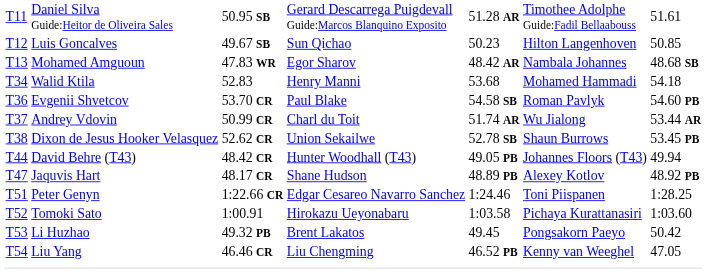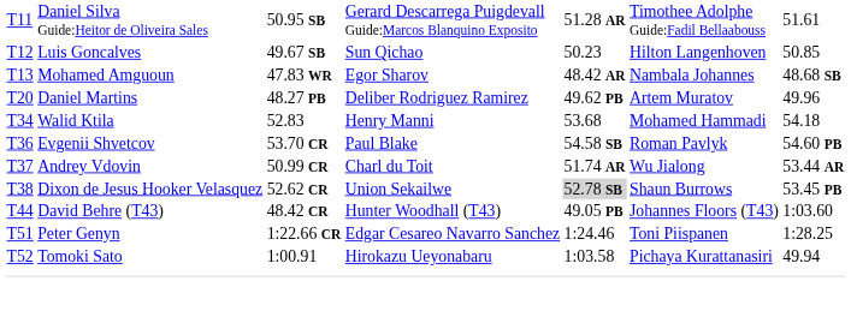+ row: T20 | Daniel Martins | 48.27 PB | Deliber Rodriguez Ramirez | 49.62 PB | Artem Muratov | 49.96
Dixon de Jesus Hooker Velasquez | column 5: no background -> lightgrey background
David Behre (T43) | column 7: 49.94 -> 1:03.60
- row: T47 | Jaquvis Hart | 48.17 CR | Shane Hudson | 48.89 PB | Alexey Kotlov | 48.92 PB
Tomoki Sato | column 7: 1:03.60 -> 49.94
- row: T53 | Li Huzhao | 49.32 PB | Brent Lakatos | 49.45 | Pongsakorn Paeyo | 50.42
- row: T54 | Liu Yang | 46.46 CR | Liu Chengming | 46.52 PB | Kenny van Weeghel | 47.05
